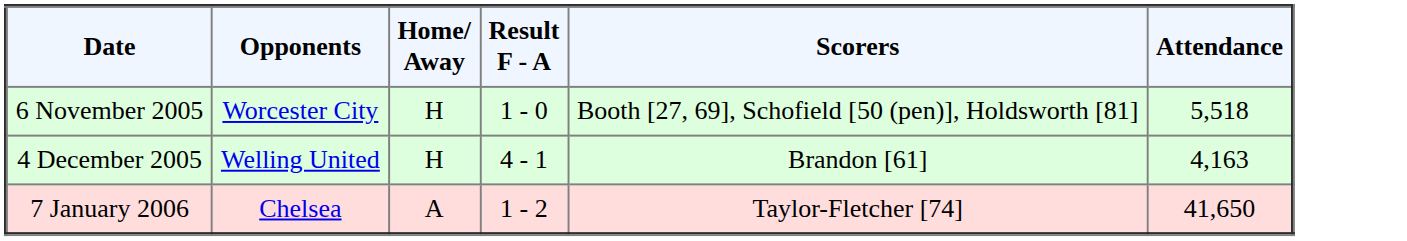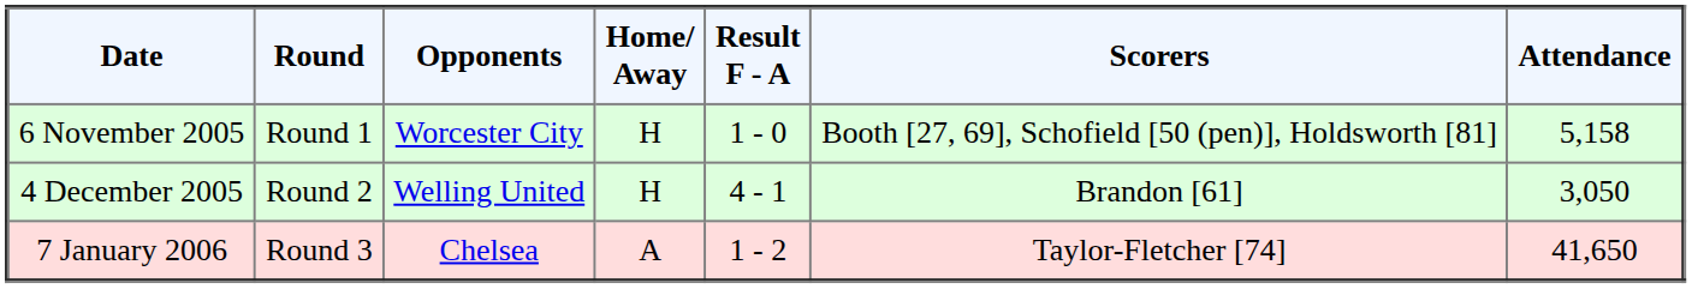+ column: Round | Round 1 | Round 2 | Round 3
6 November 2005 | Attendance: 5,518 -> 5,158
4 December 2005 | Attendance: 4,163 -> 3,050
